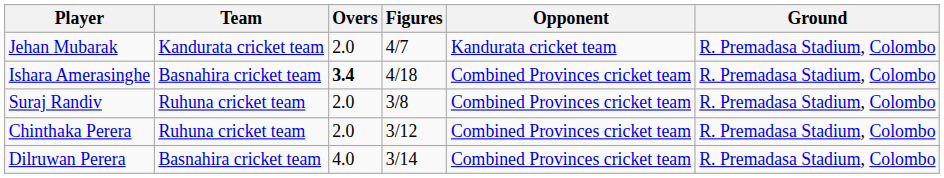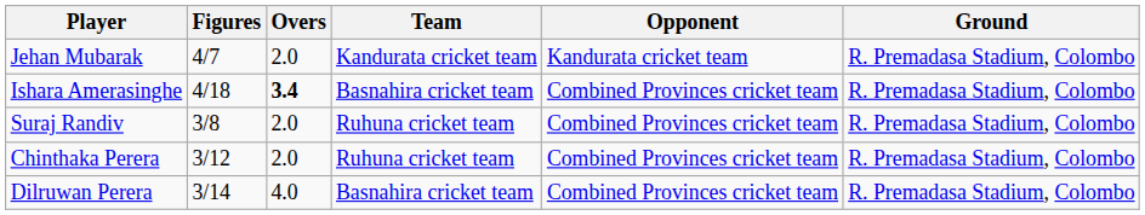columns swapped: Team <-> Figures
